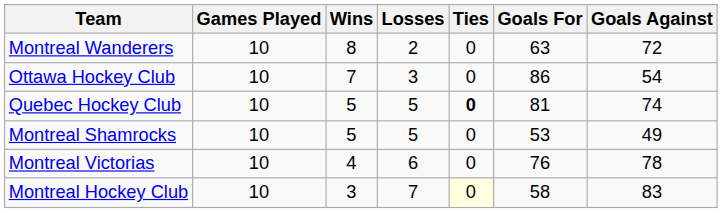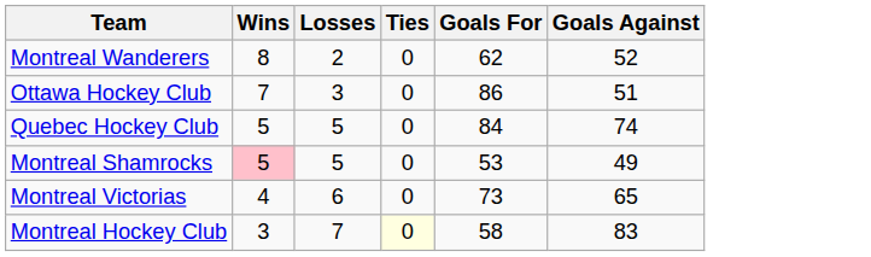- column: Games Played | 10 | 10 | 10 | 10 | 10 | 10
Montreal Wanderers | Goals For: 63 -> 62
Montreal Wanderers | Goals Against: 72 -> 52
Ottawa Hockey Club | Goals Against: 54 -> 51
Quebec Hockey Club | Ties: bold -> normal
Quebec Hockey Club | Goals For: 81 -> 84
Montreal Shamrocks | Wins: no background -> pink background
Montreal Victorias | Goals For: 76 -> 73
Montreal Victorias | Goals Against: 78 -> 65
